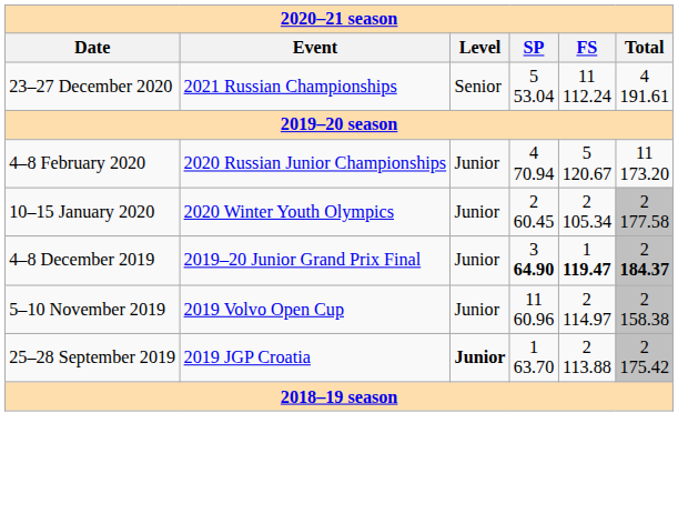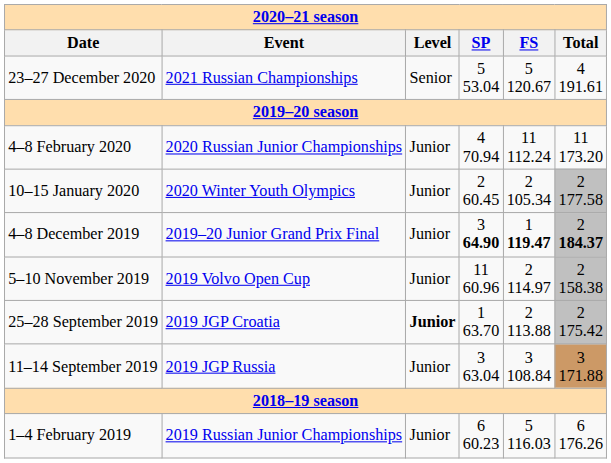23–27 December 2020 | column 5: 11 112.24 -> 5 120.67
4–8 February 2020 | column 5: 5 120.67 -> 11 112.24
+ row: 11–14 September 2019 | 2019 JGP Russia | Junior | 3 63.04 | 3 108.84 | 3 171.88
+ row: 1–4 February 2019 | 2019 Russian Junior Championships | Junior | 6 60.23 | 5 116.03 | 6 176.26
